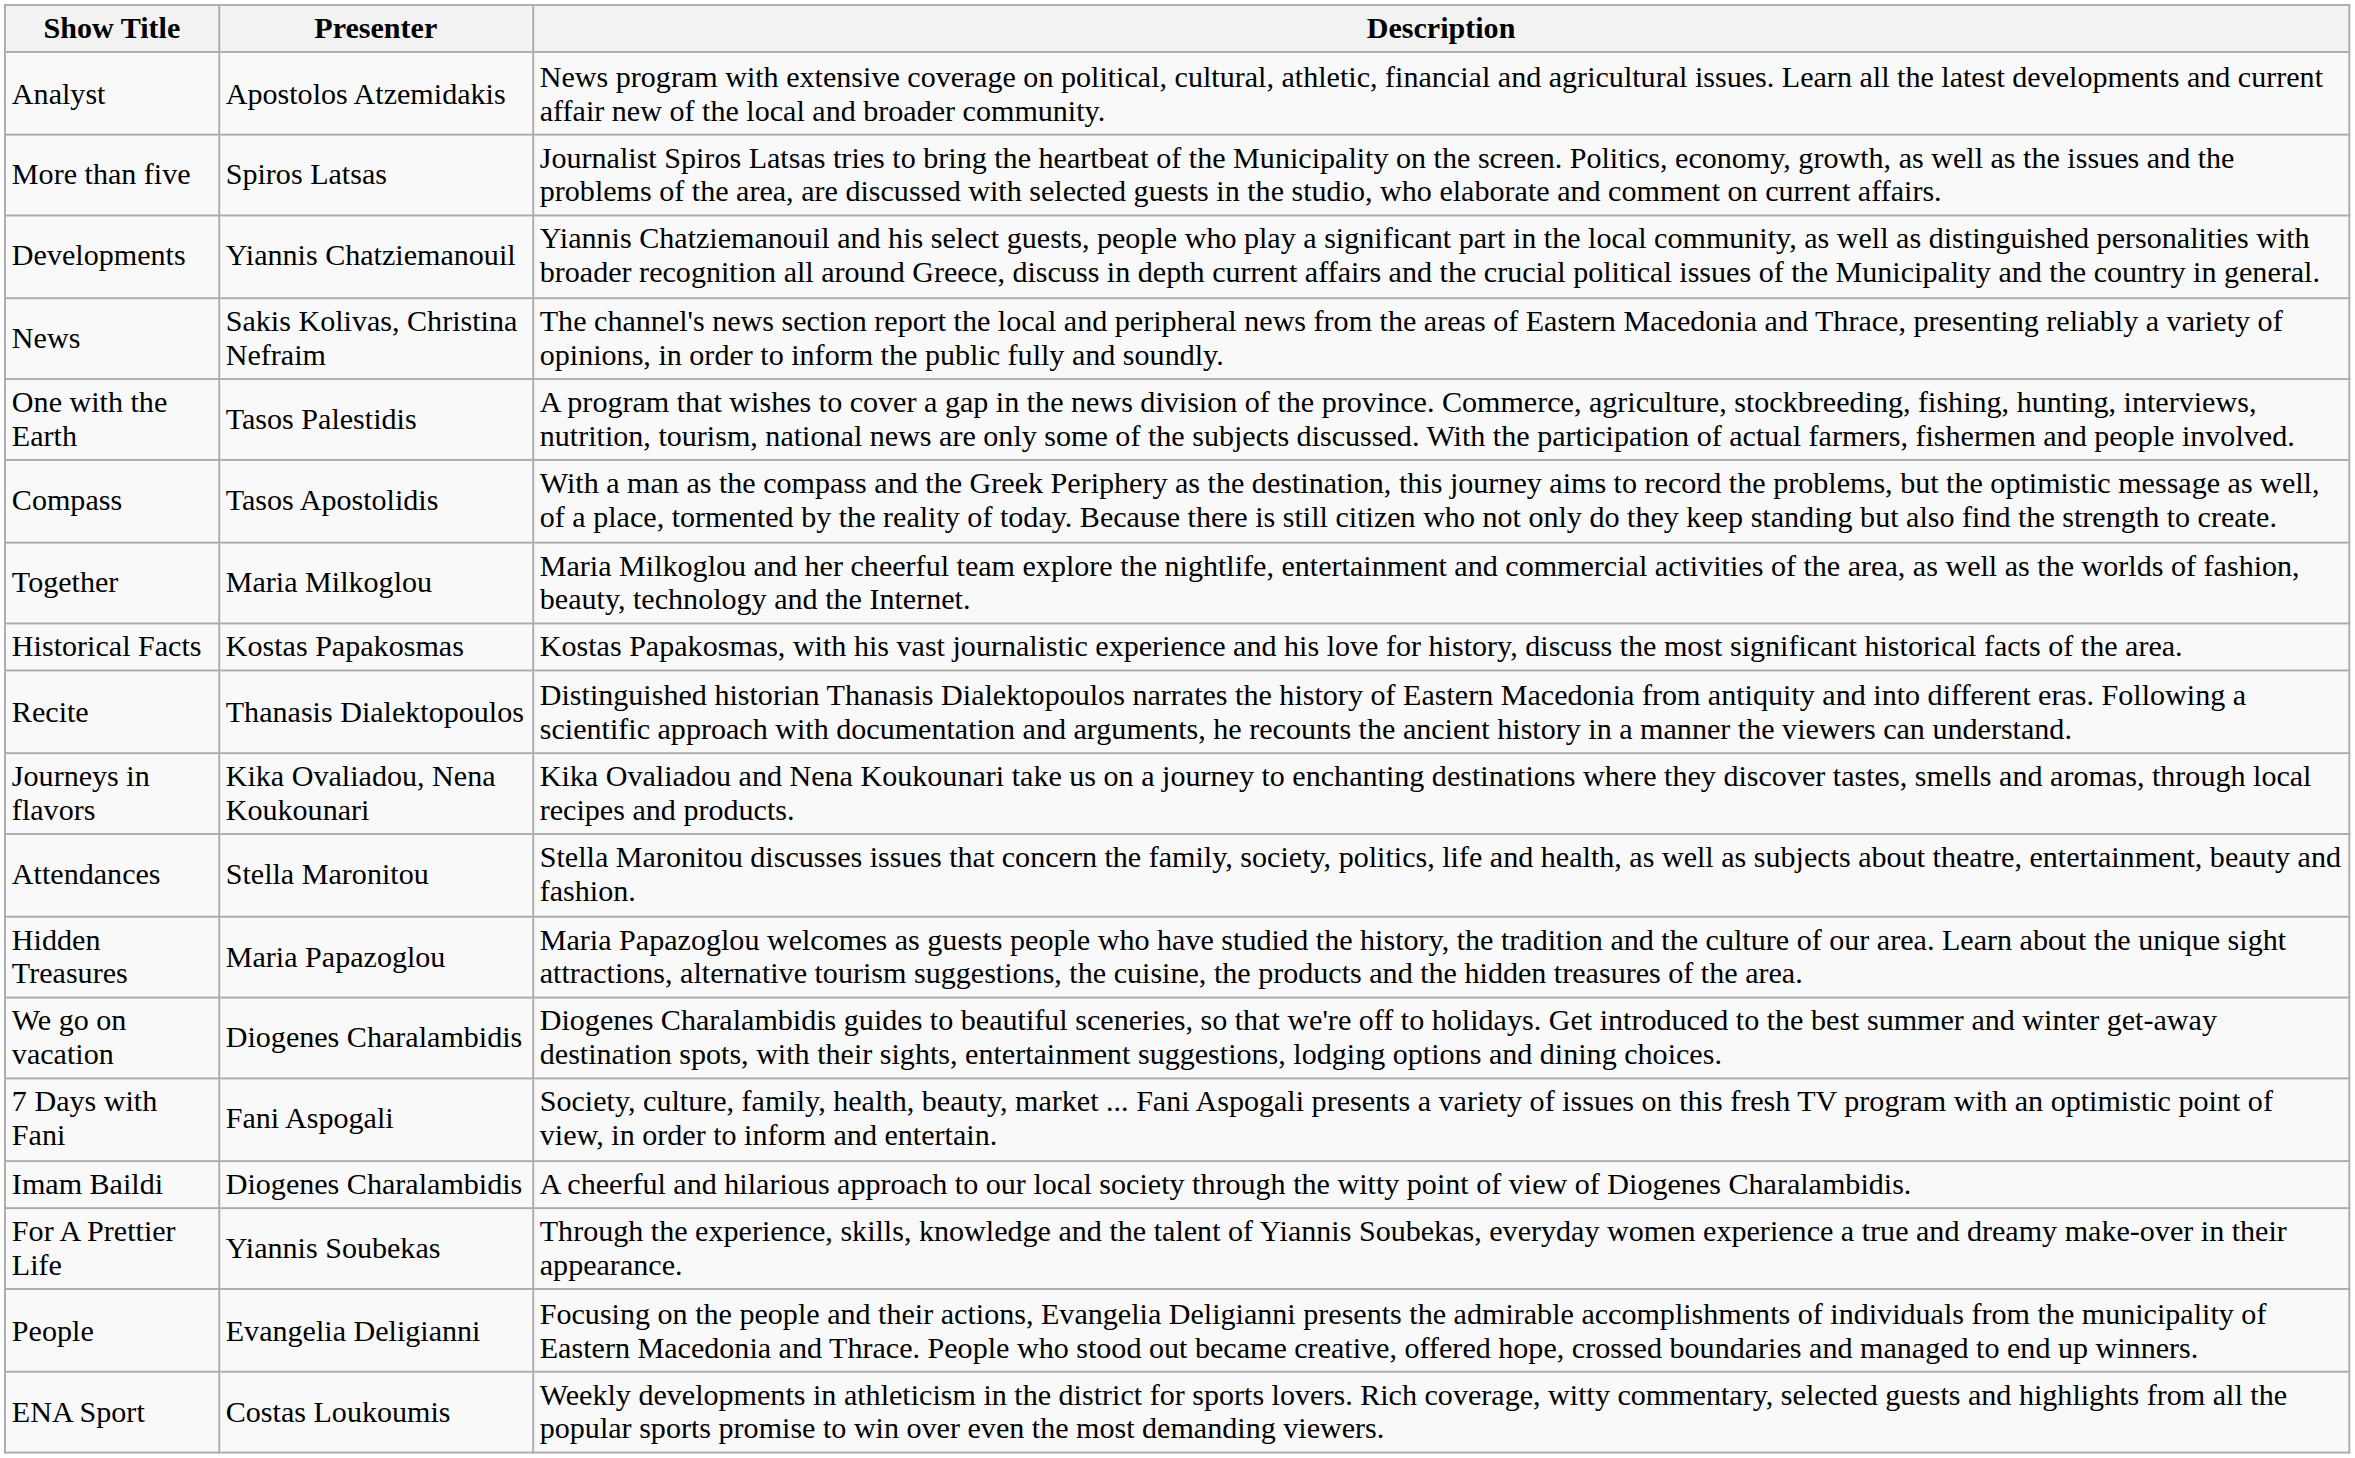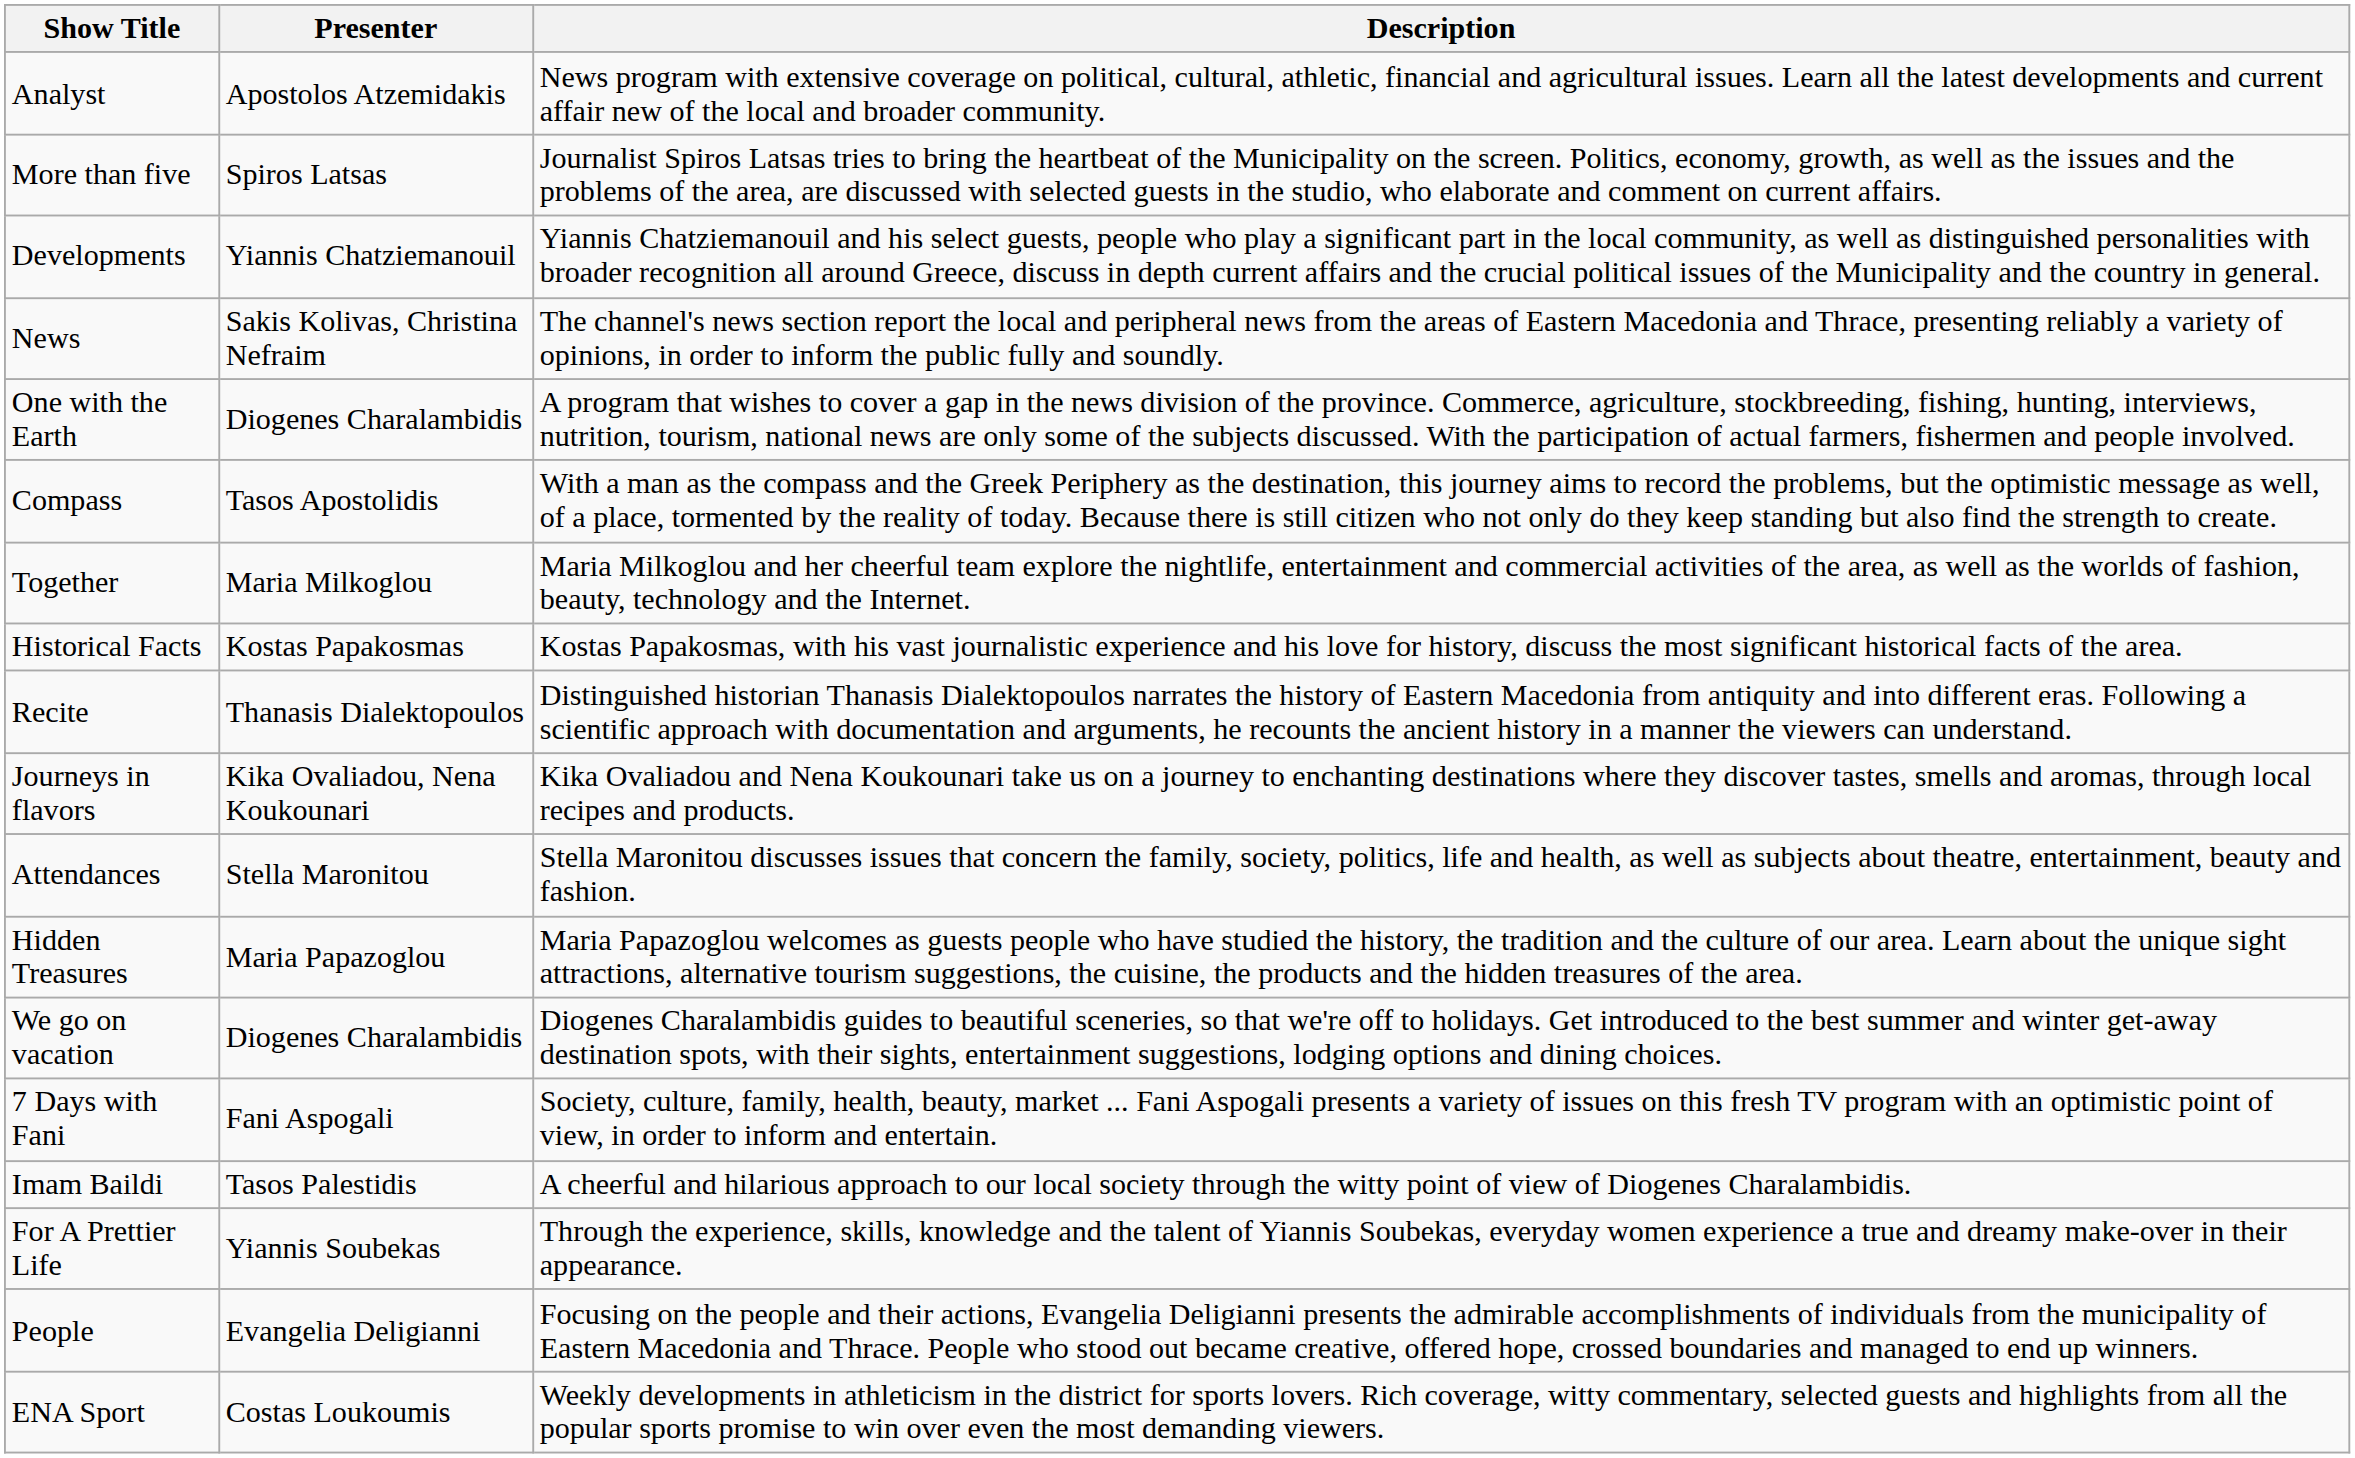One with the Earth | Presenter: Tasos Palestidis -> Diogenes Charalambidis
Imam Baildi | Presenter: Diogenes Charalambidis -> Tasos Palestidis
